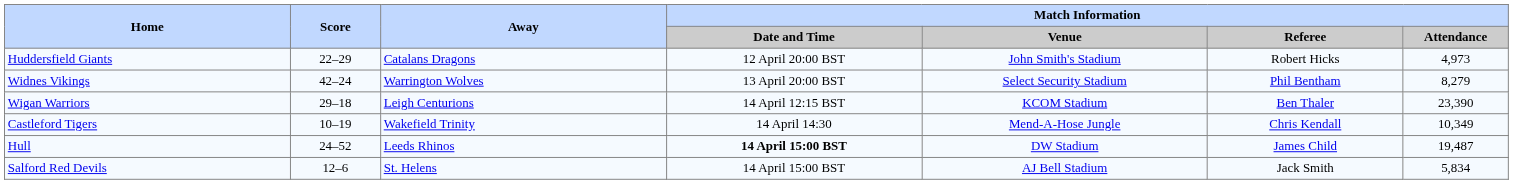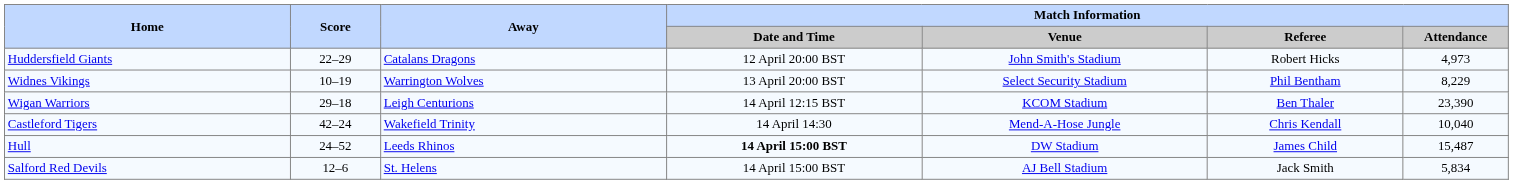Widnes Vikings | Score: 42–24 -> 10–19
Widnes Vikings | Match Information / Attendance: 8,279 -> 8,229
Castleford Tigers | Score: 10–19 -> 42–24
Castleford Tigers | Match Information / Attendance: 10,349 -> 10,040
Hull | Match Information / Attendance: 19,487 -> 15,487
